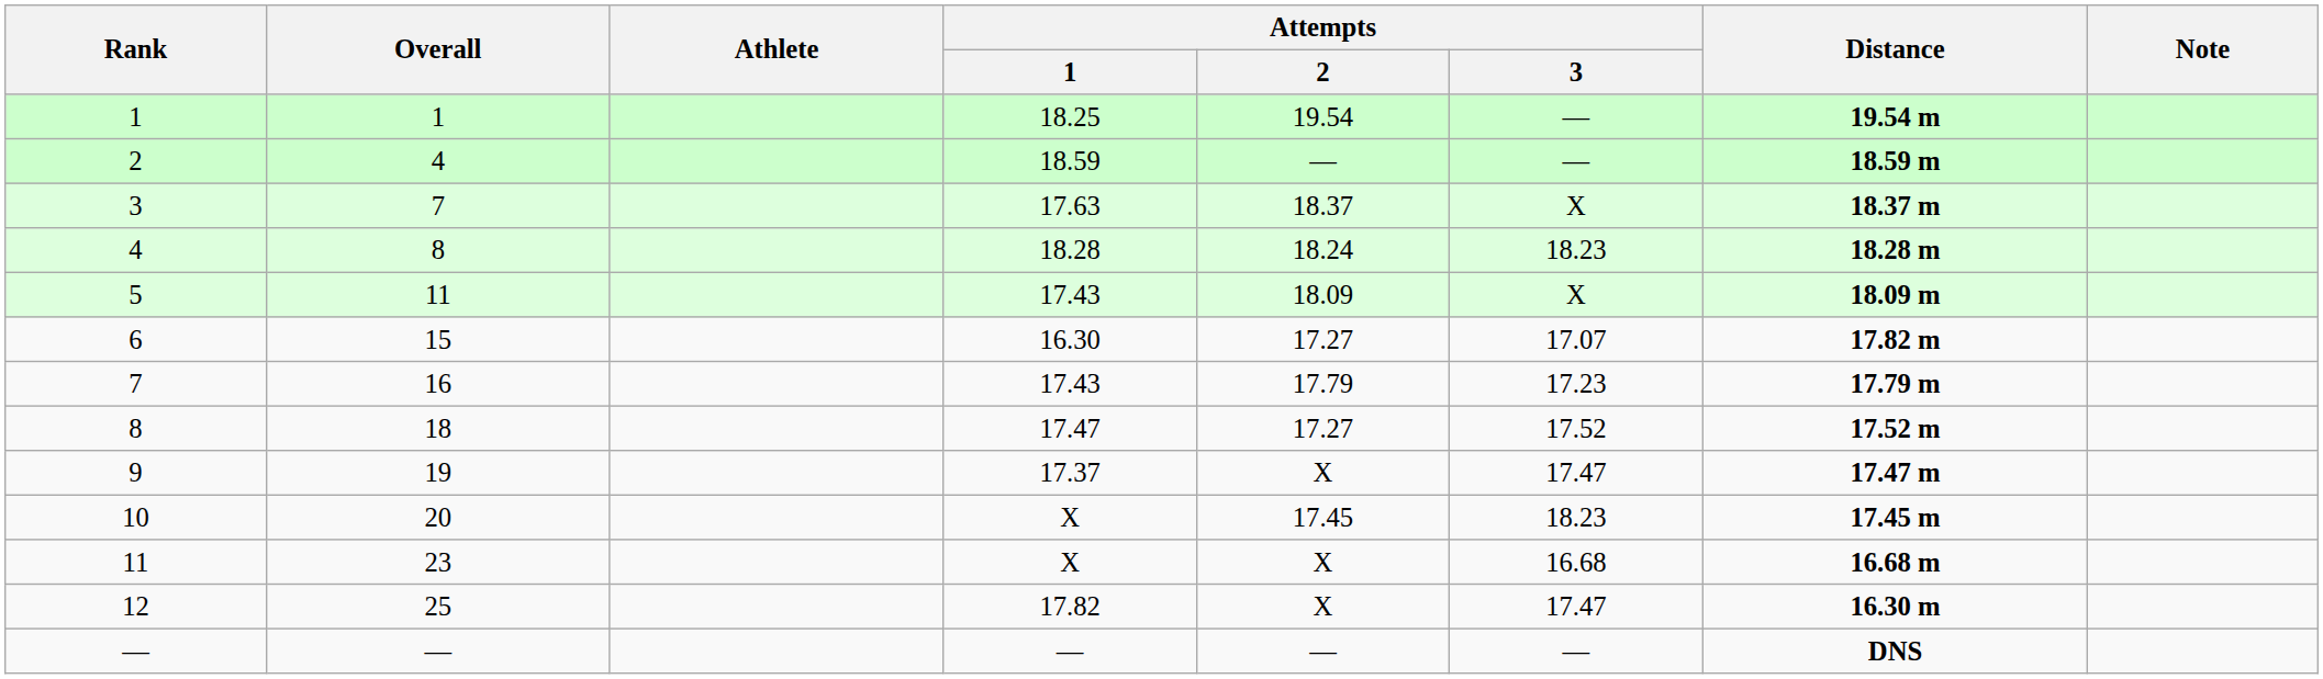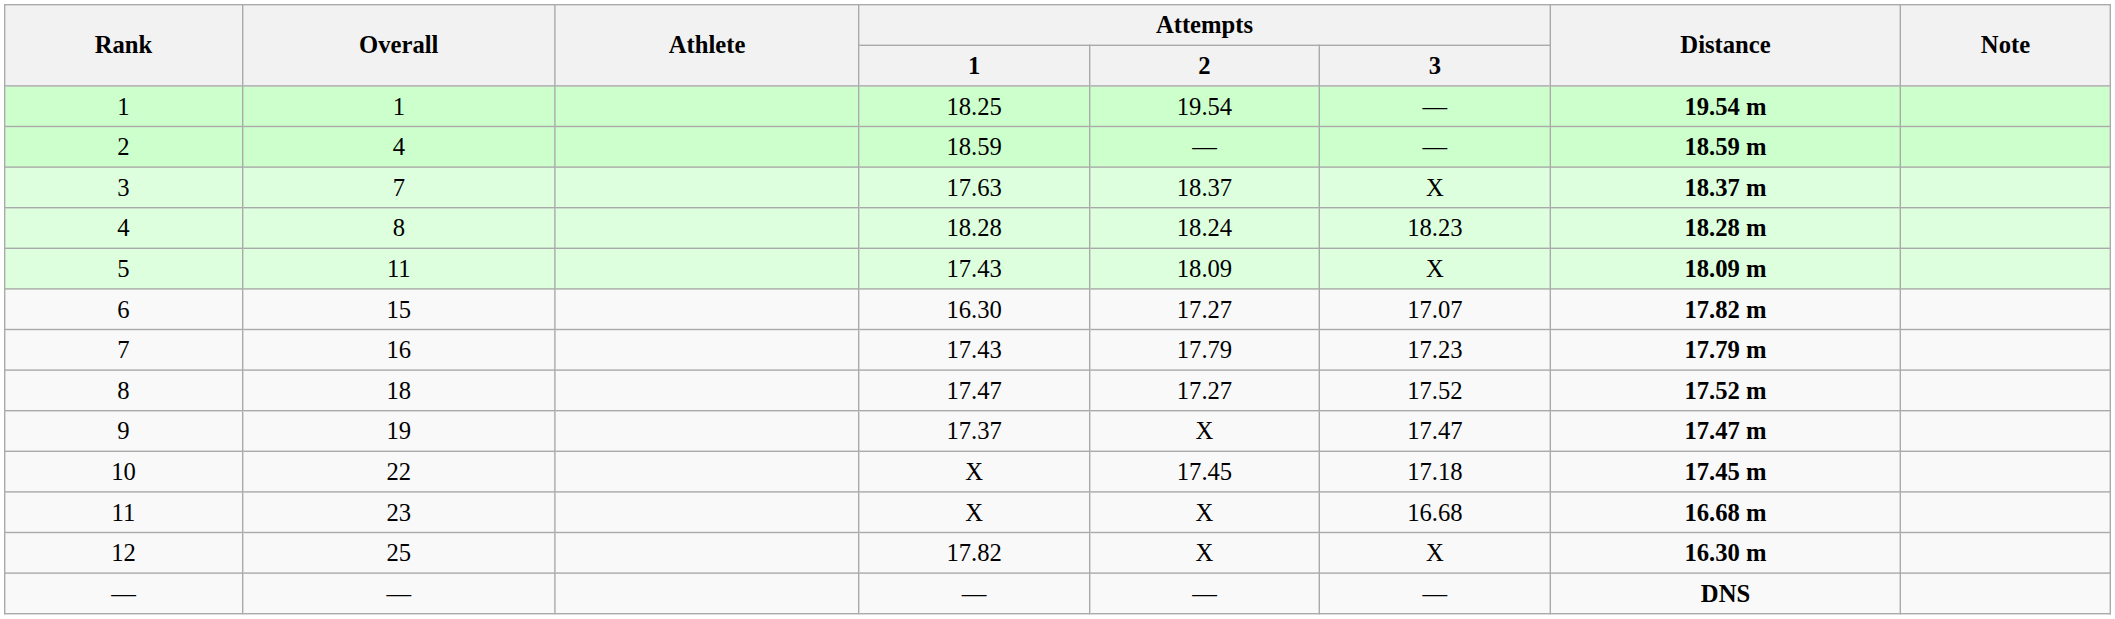10 | Overall: 20 -> 22
10 | Attempts / 3: 18.23 -> 17.18
12 | Attempts / 3: 17.47 -> X
